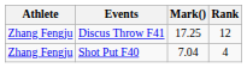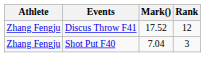Discus Throw F41 | Mark(): 17.25 -> 17.52
Shot Put F40 | Rank: 4 -> 3
